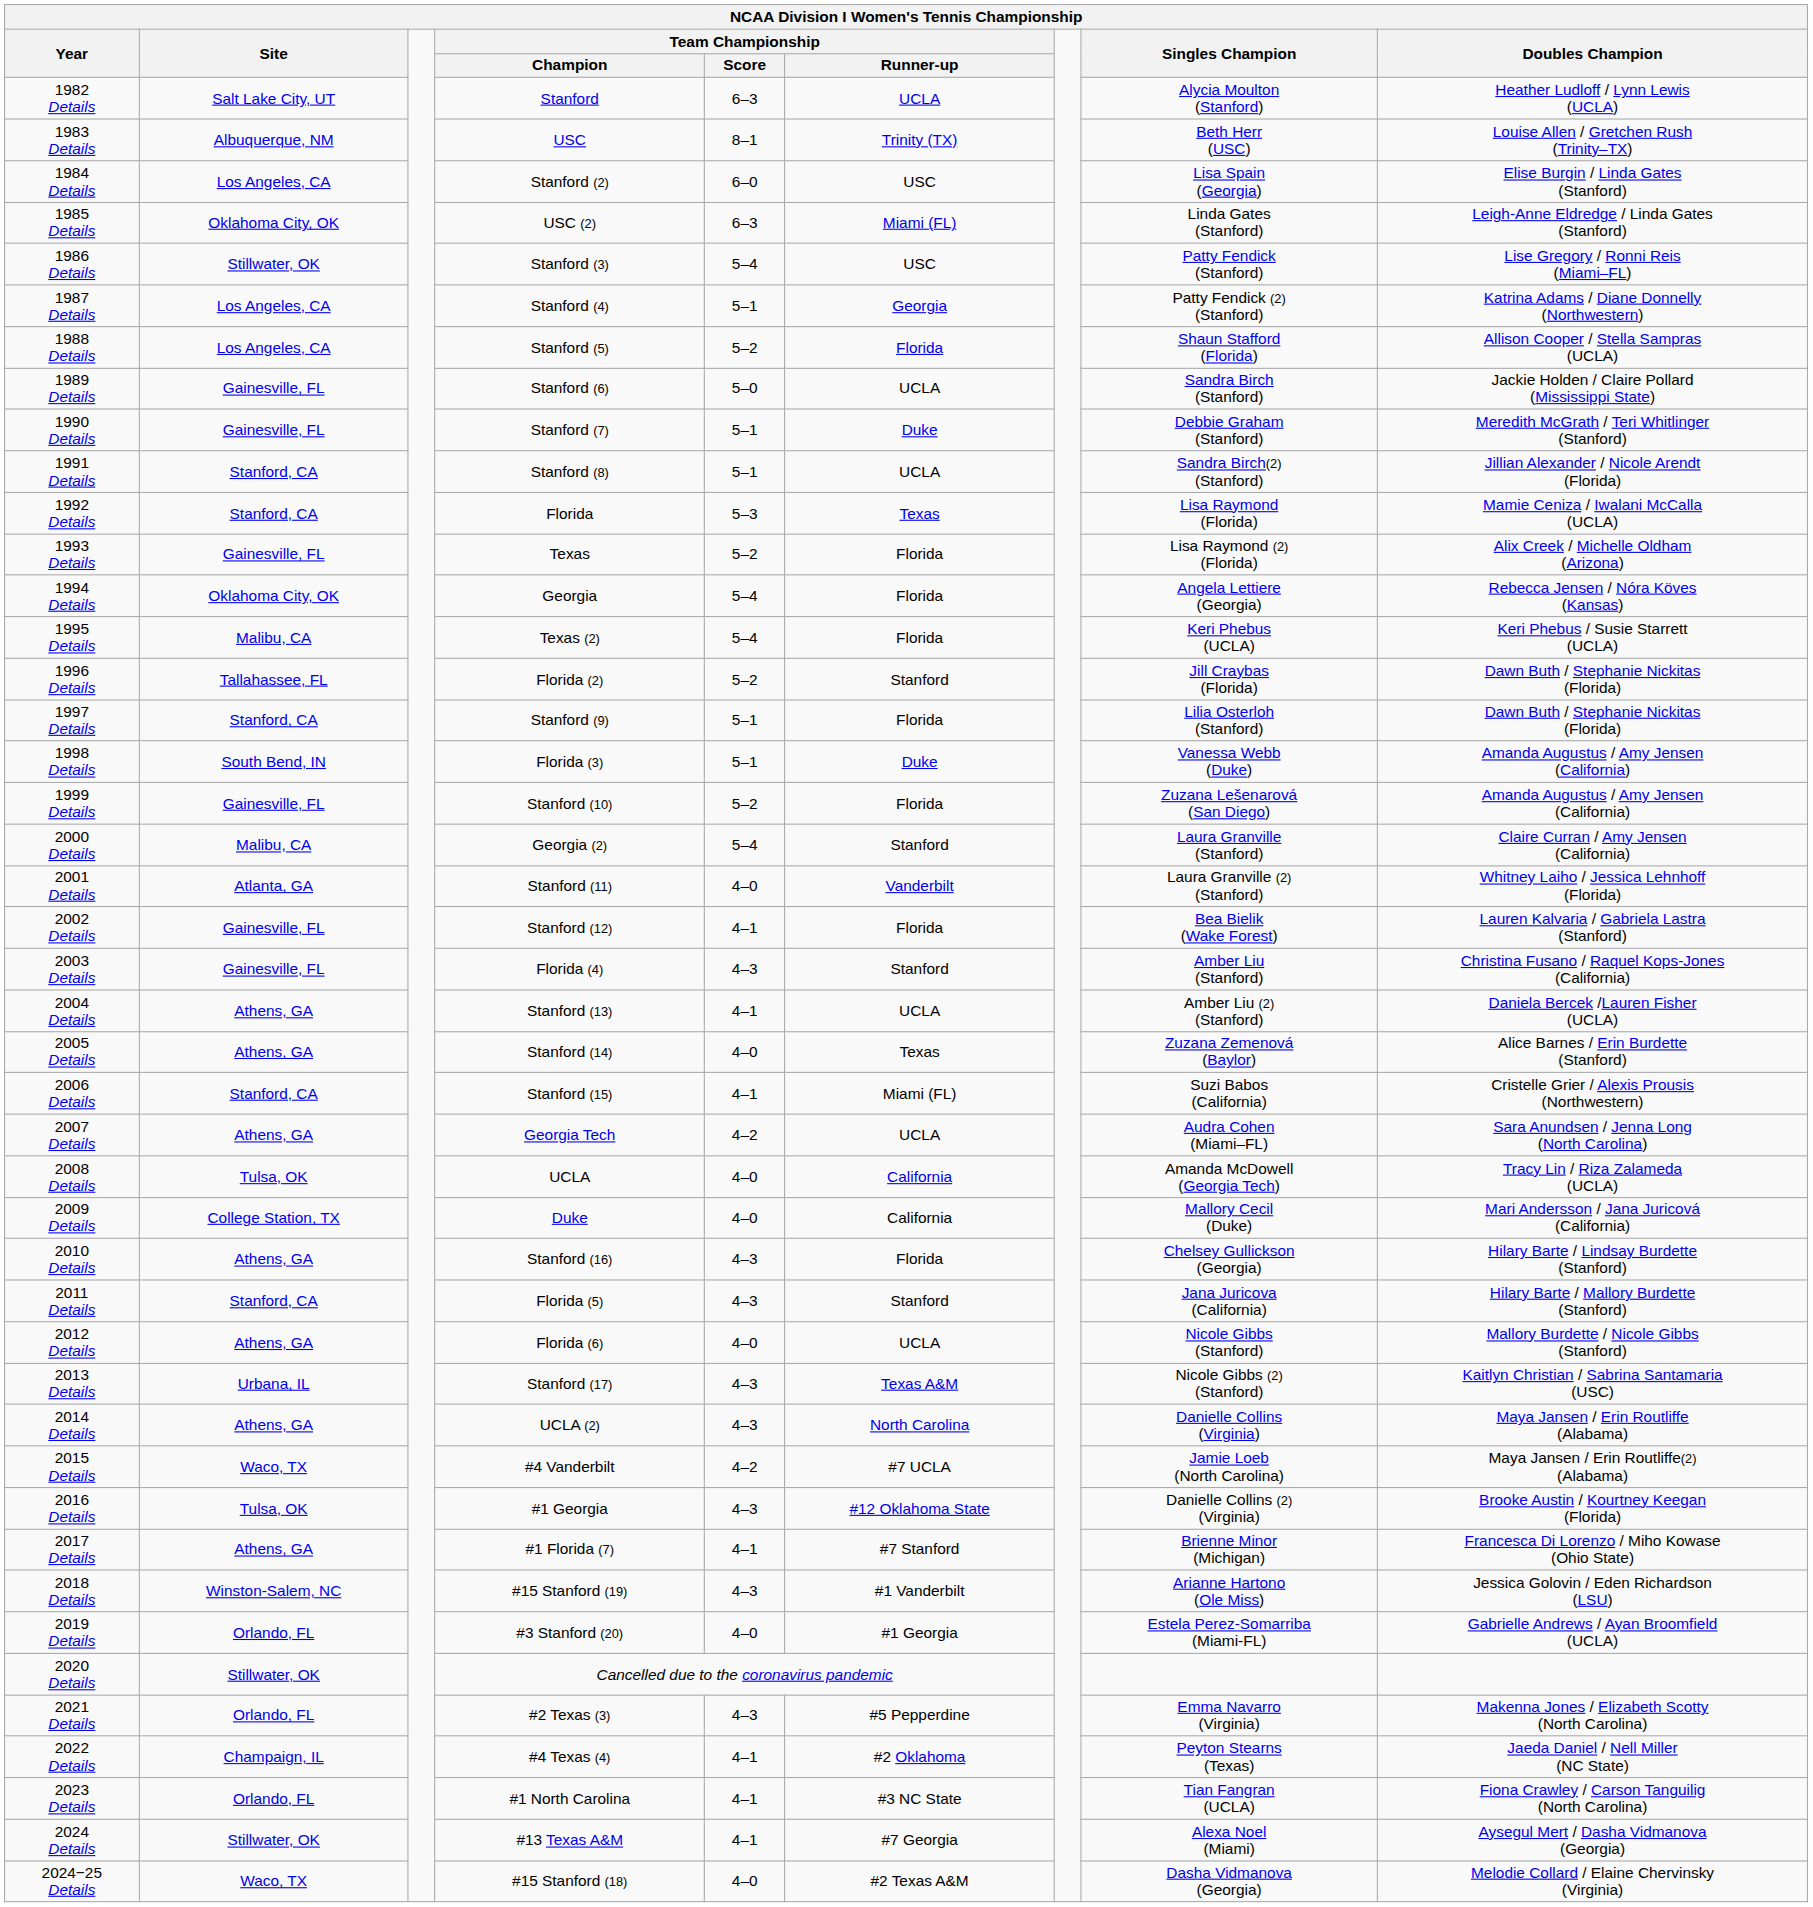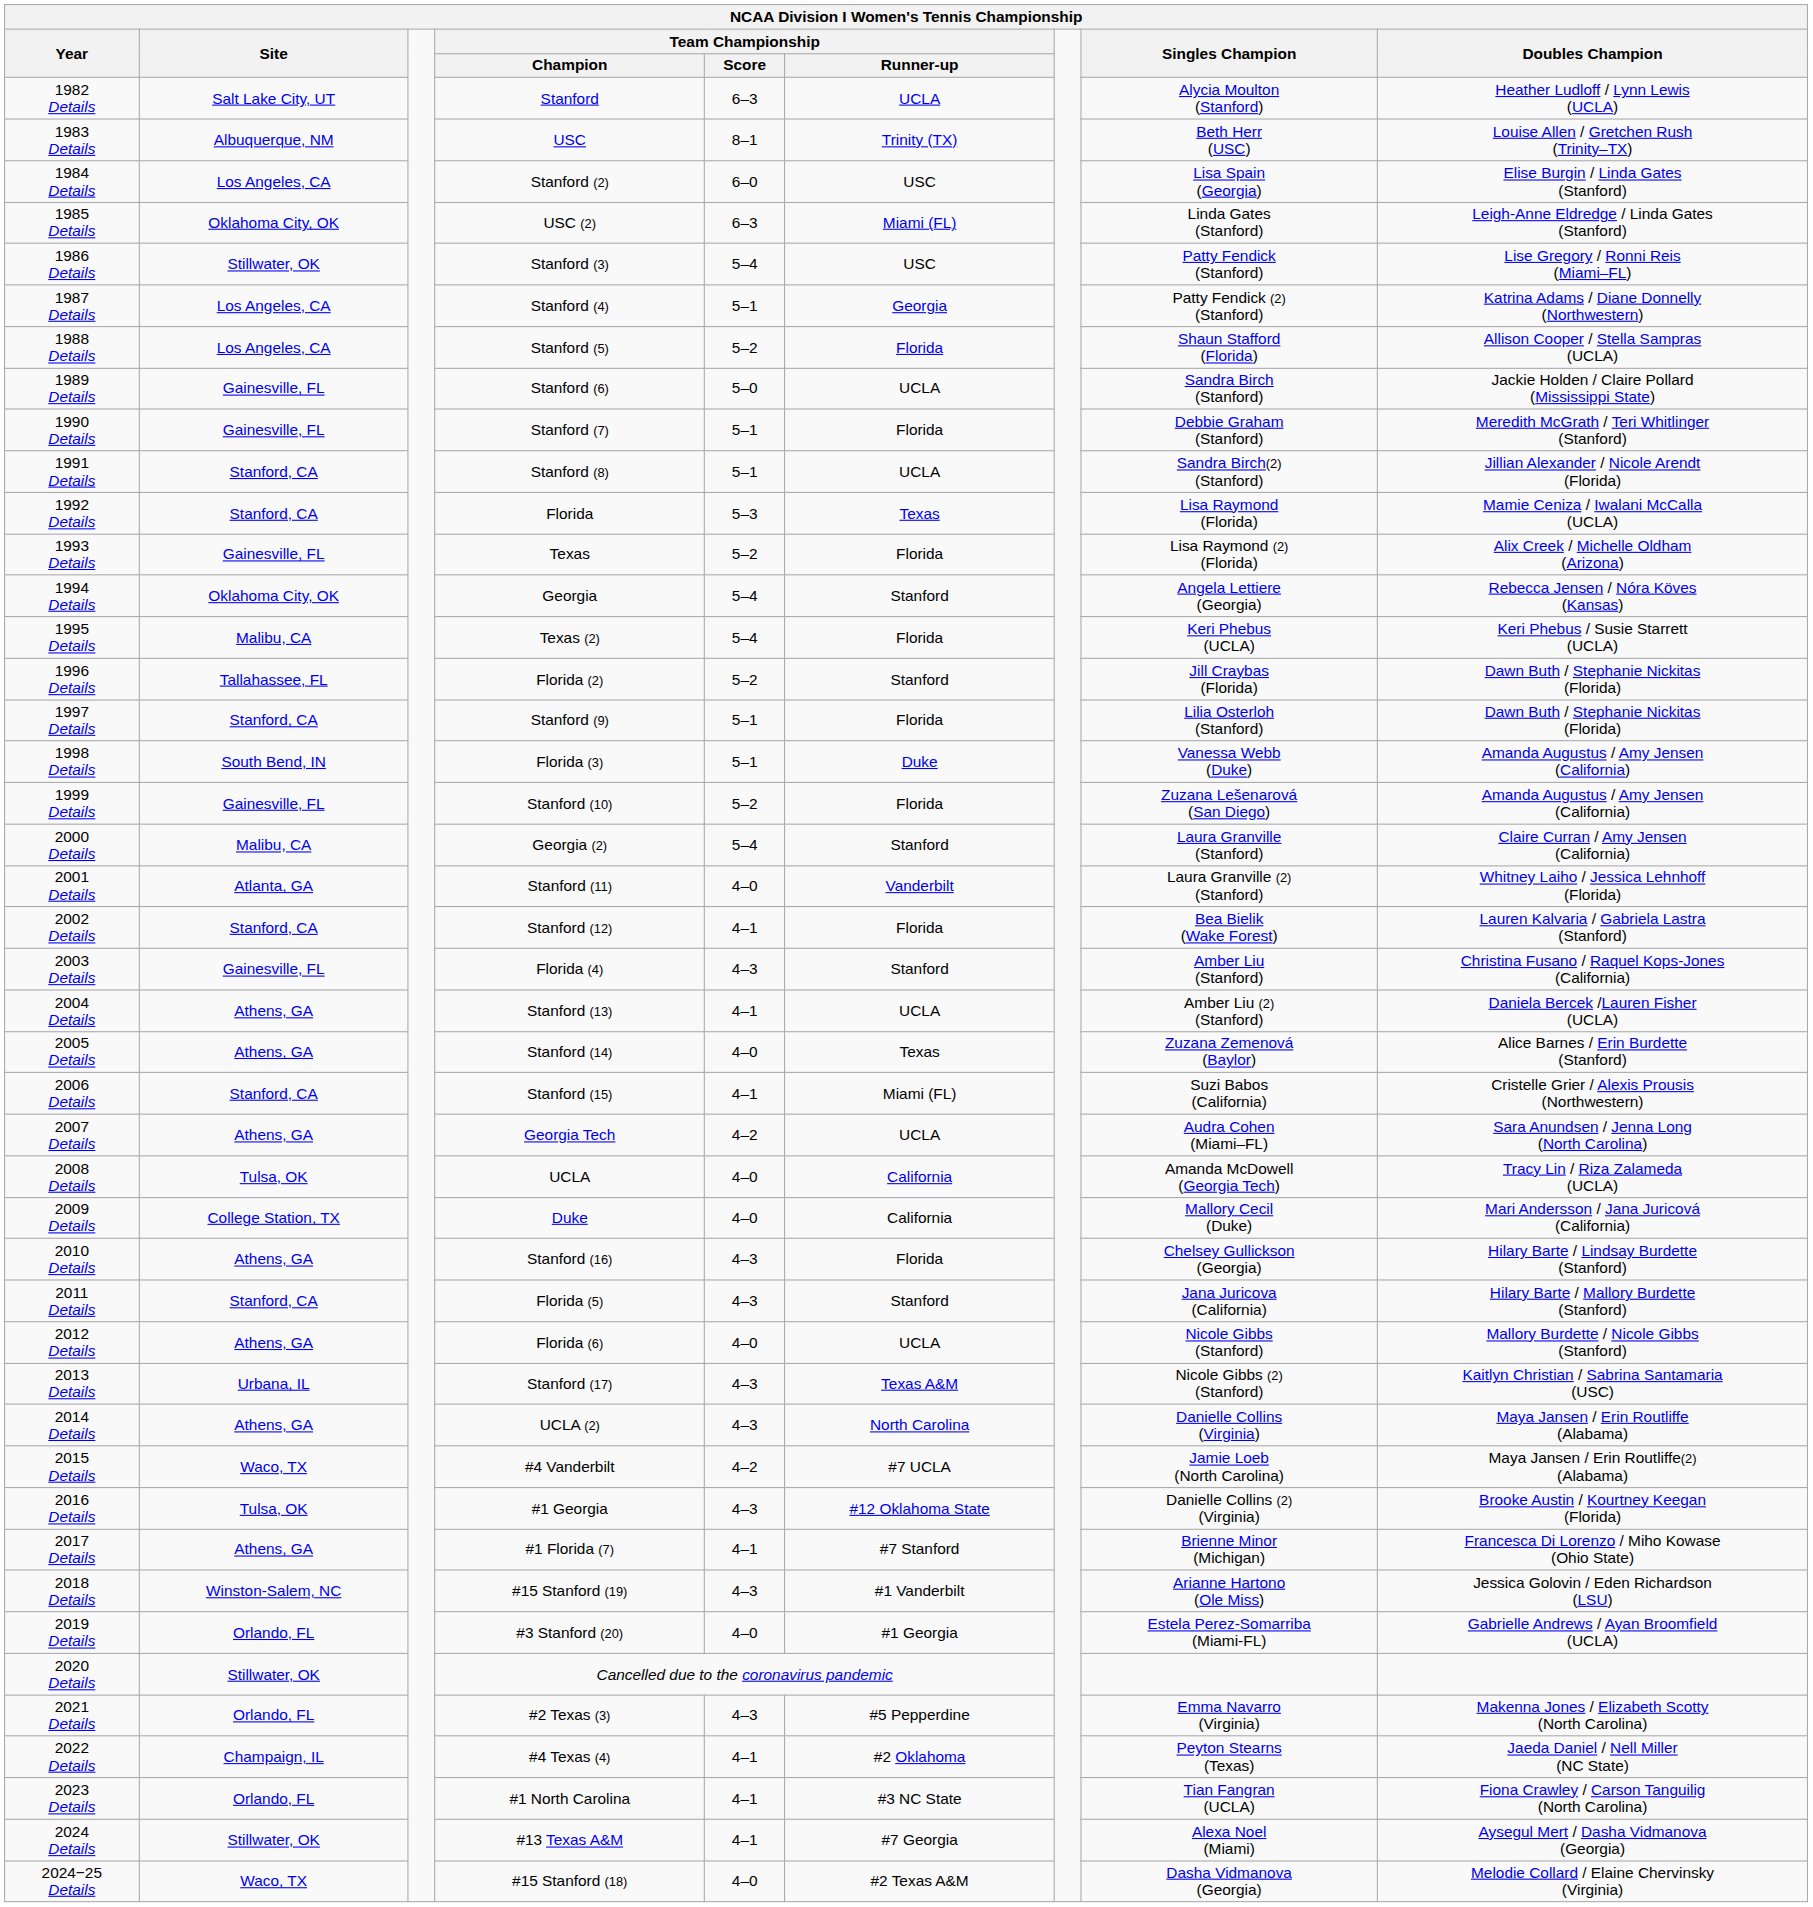1990 Details | Team Championship / Runner-up: Duke -> Florida
1994 Details | Team Championship / Runner-up: Florida -> Stanford
2002 Details | Site: Gainesville, FL -> Stanford, CA
